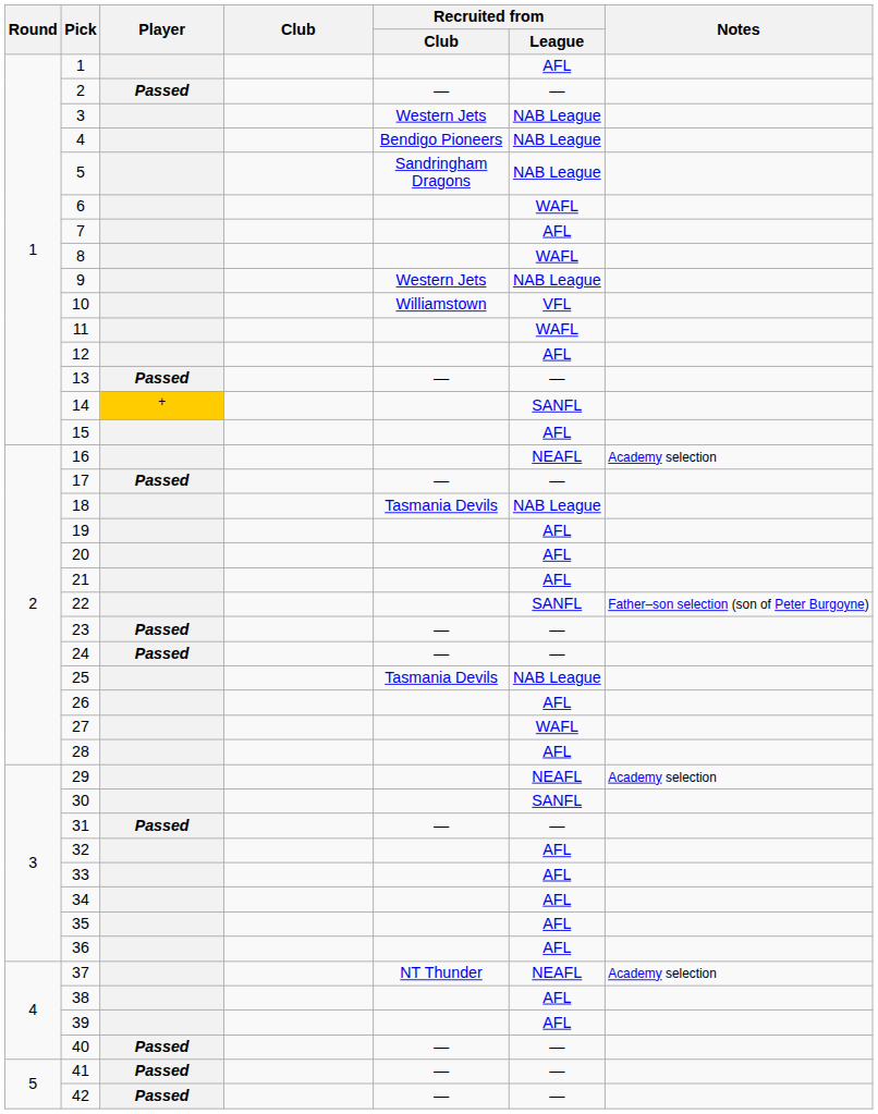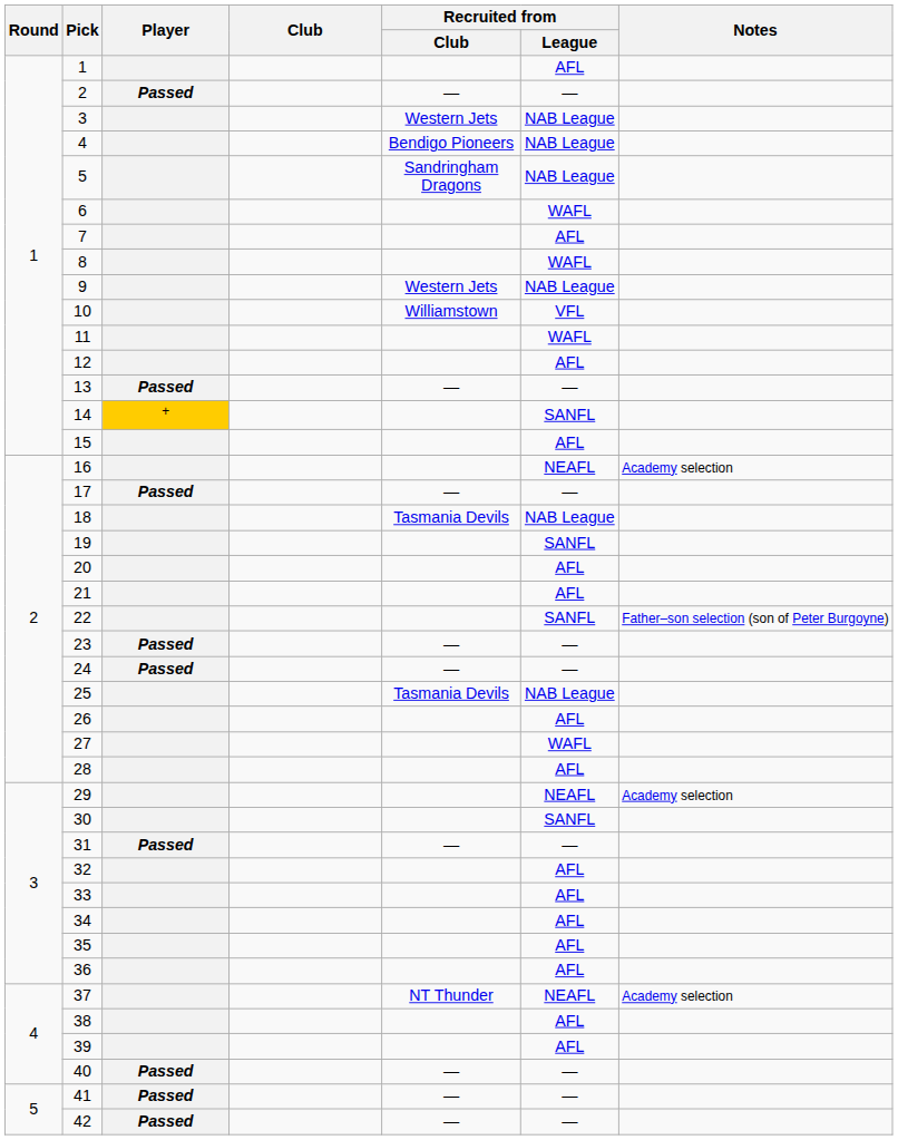19 | Recruited from / League: AFL -> SANFL
